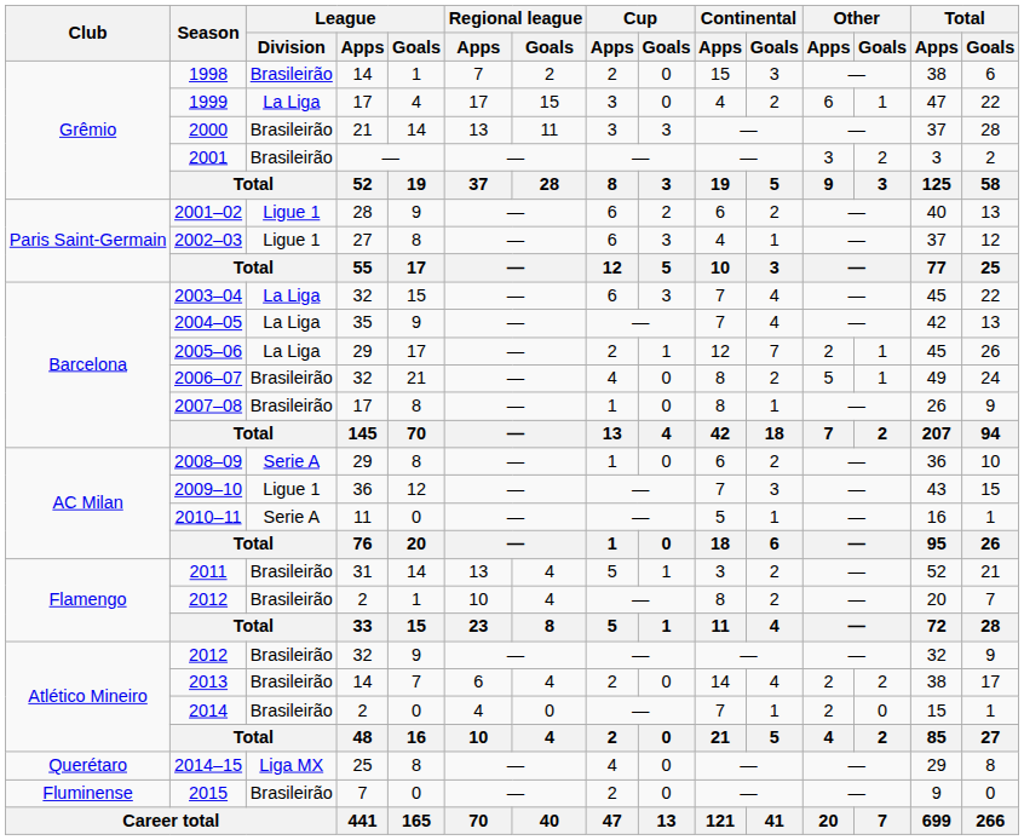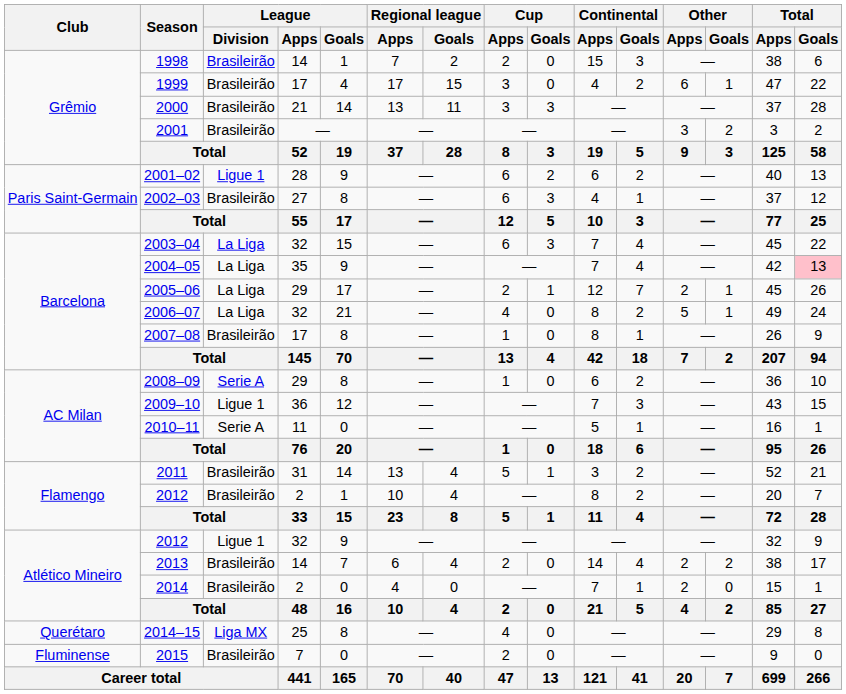1999 | League / Division: La Liga -> Brasileirão
2002–03 | League / Division: Ligue 1 -> Brasileirão
2004–05 | Total / Goals: no background -> pink background
2006–07 | League / Division: Brasileirão -> La Liga
2012 / 32 | League / Division: Brasileirão -> Ligue 1
